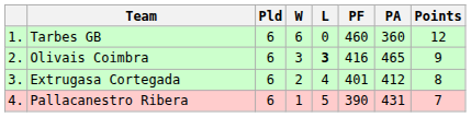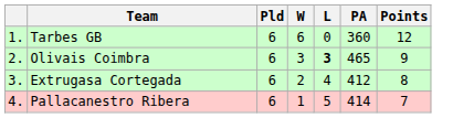- column: PF | 460 | 416 | 401 | 390
Pallacanestro Ribera | PA: 431 -> 414
